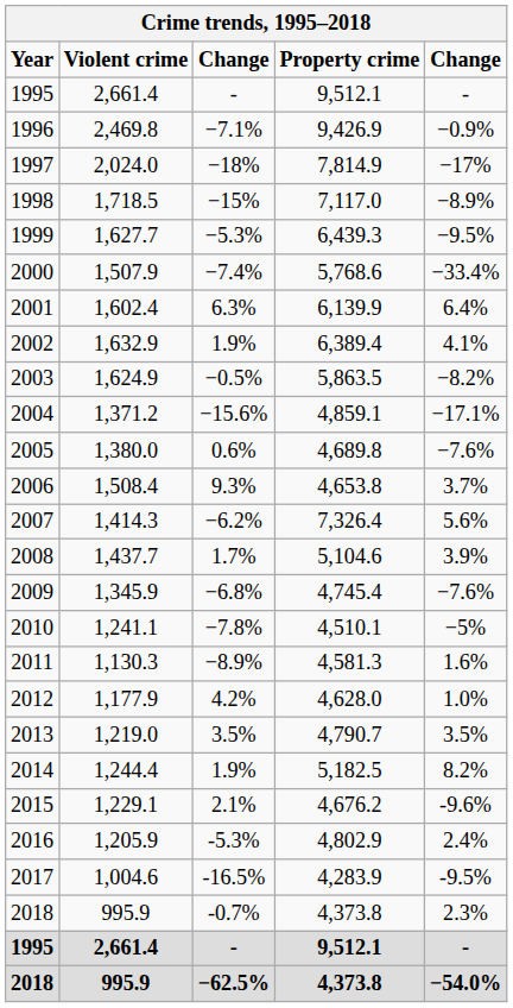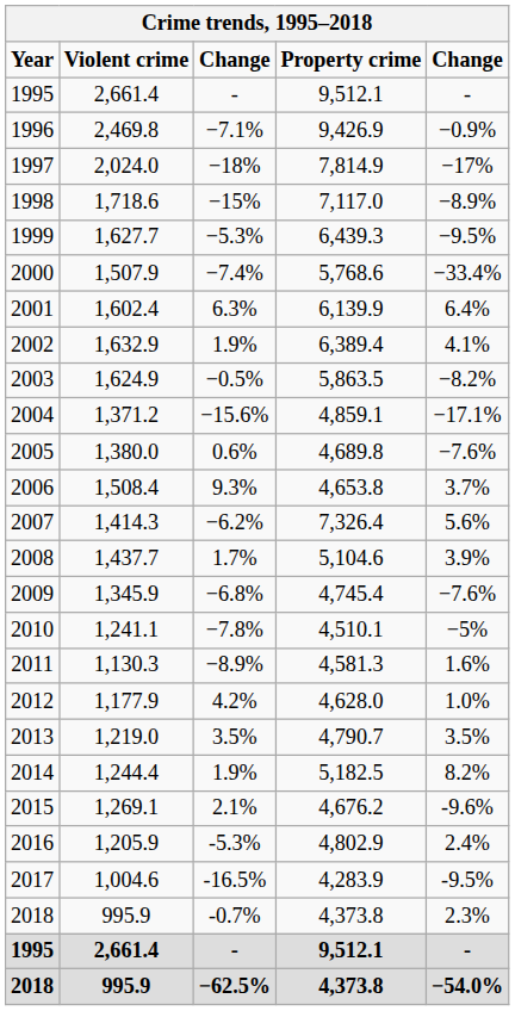1998 | Violent crime: 1,718.5 -> 1,718.6
2015 | Violent crime: 1,229.1 -> 1,269.1
